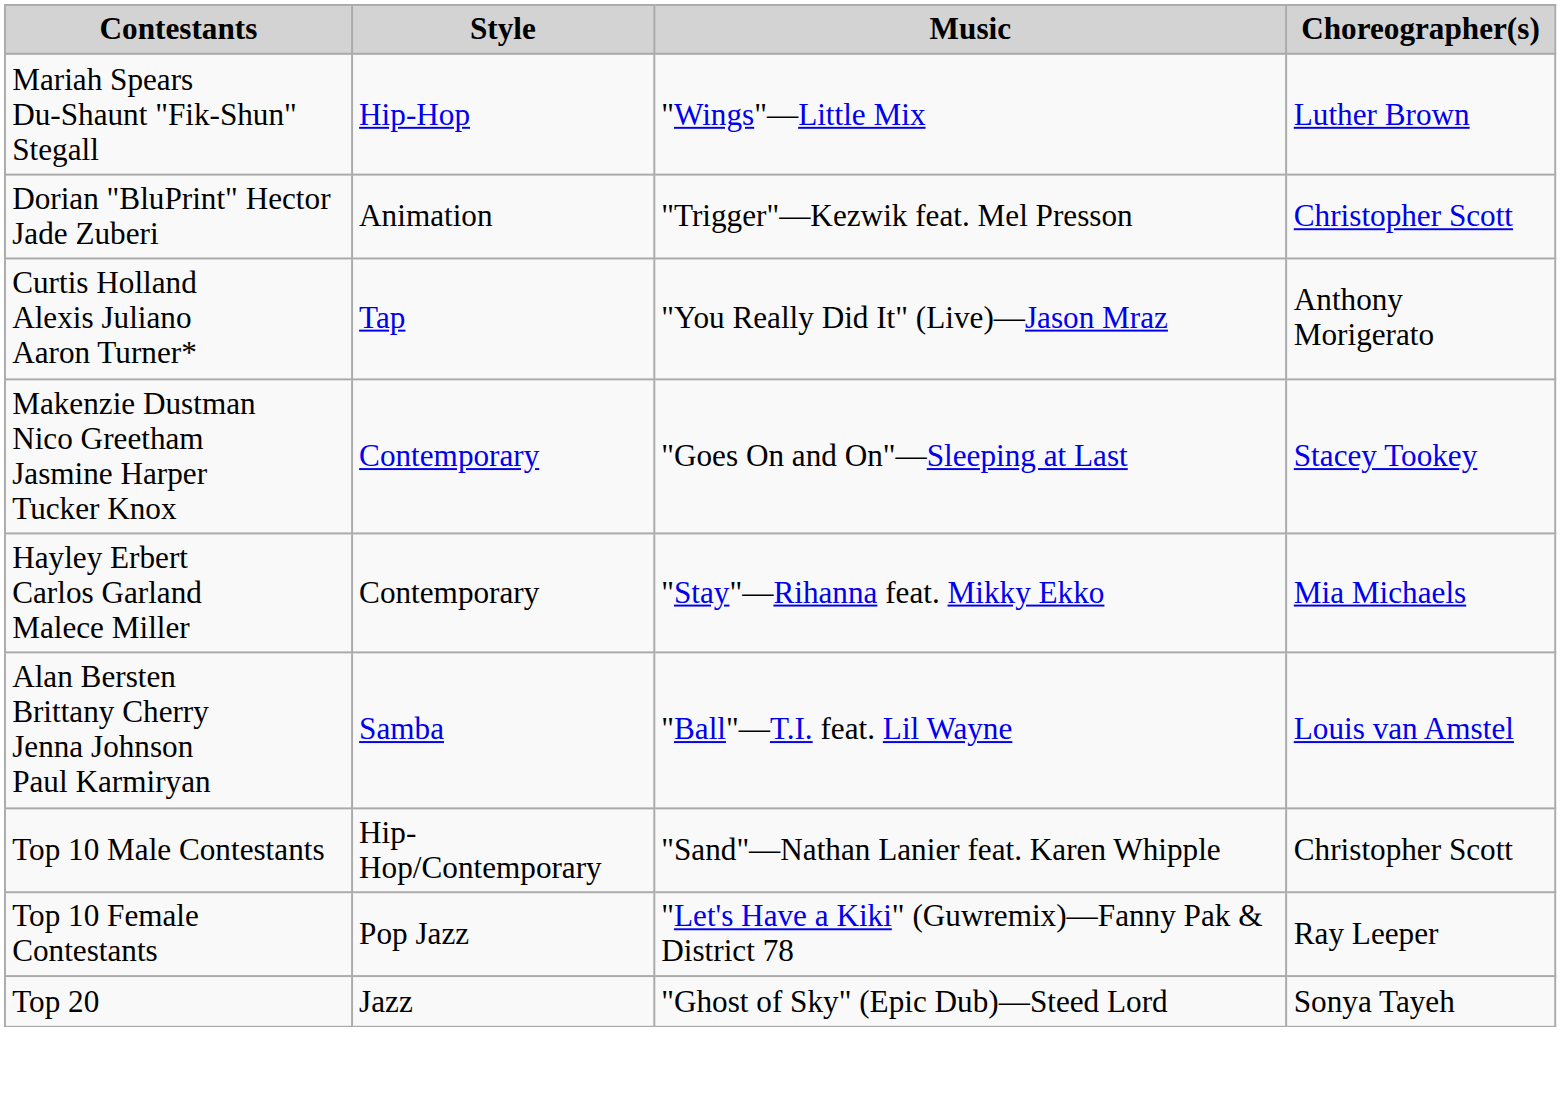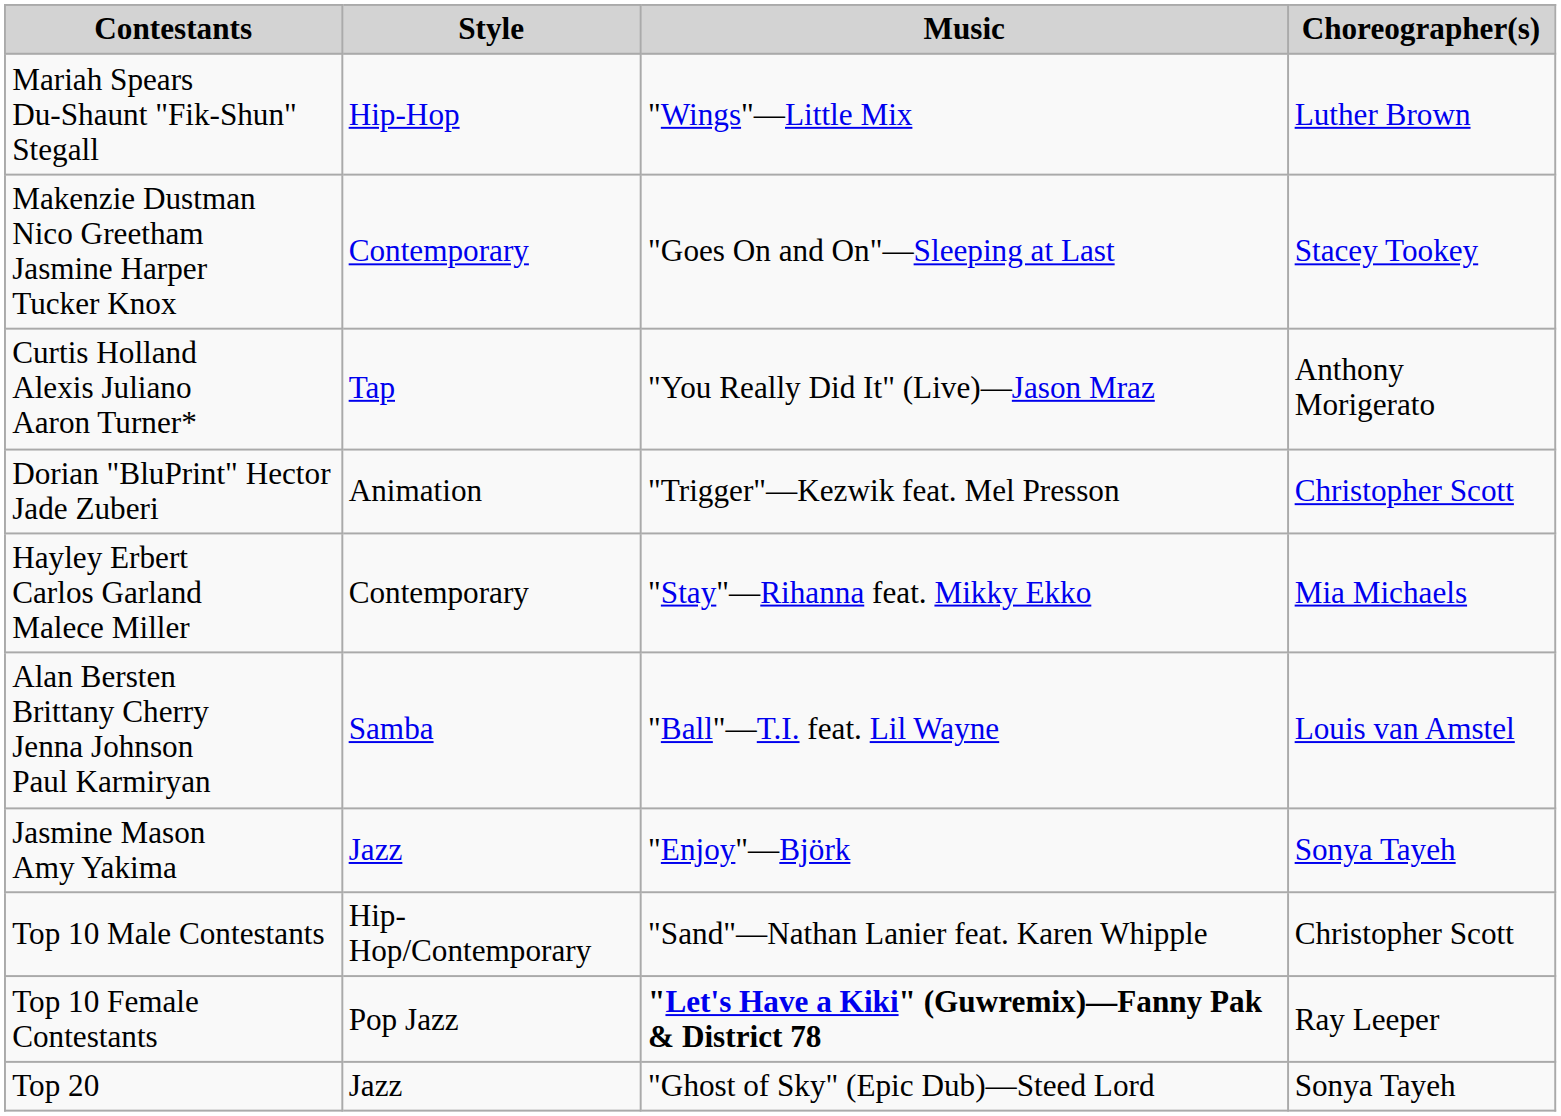rows swapped: Makenzie Dustman Nico Greetham Jasmine Harper Tucker Knox <-> Dorian "BluPrint" Hector Jade Zuberi
+ row: Jasmine Mason Amy Yakima | Jazz | "Enjoy"—Björk | Sonya Tayeh
Top 10 Female Contestants | Music: normal -> bold
